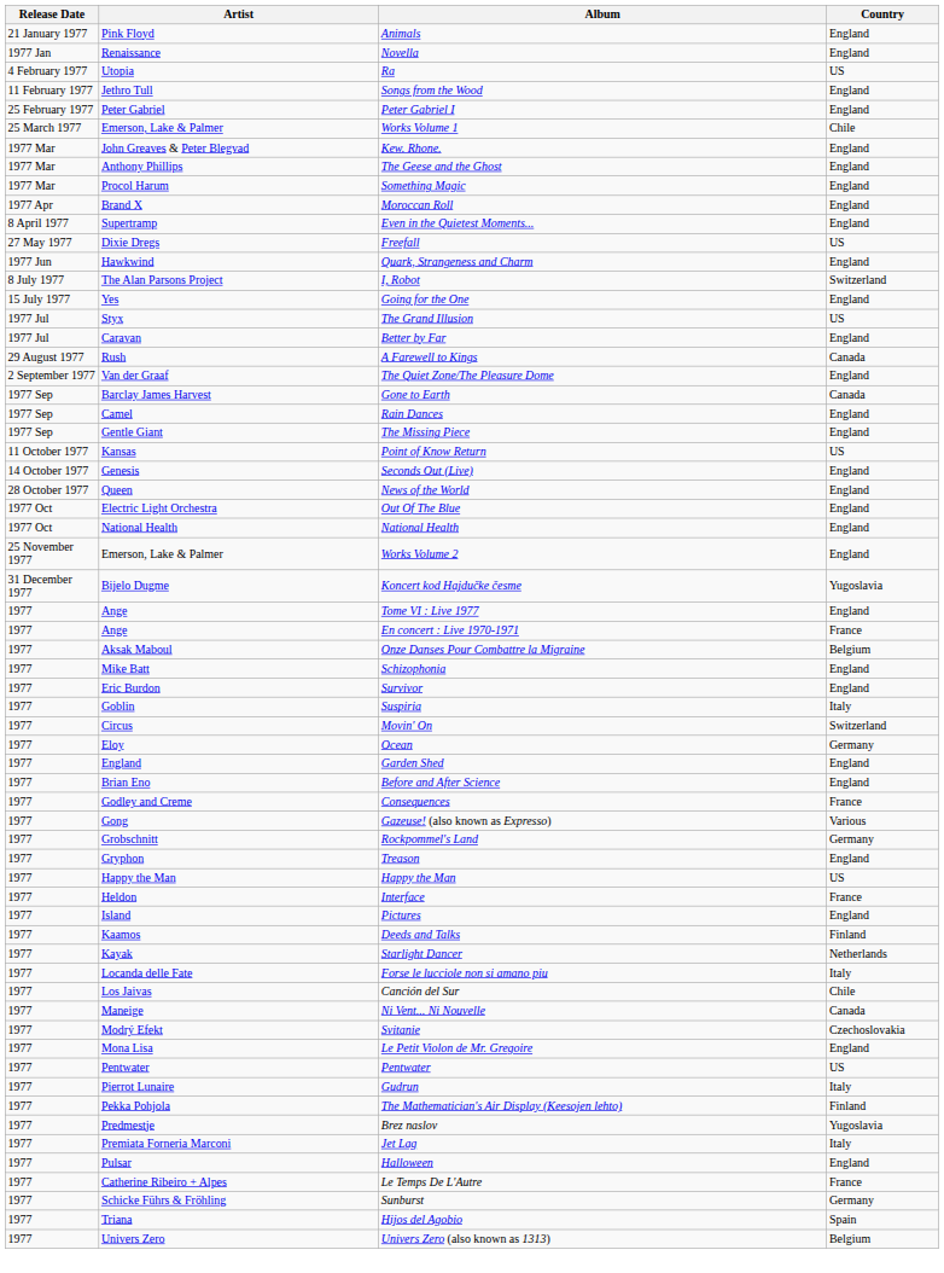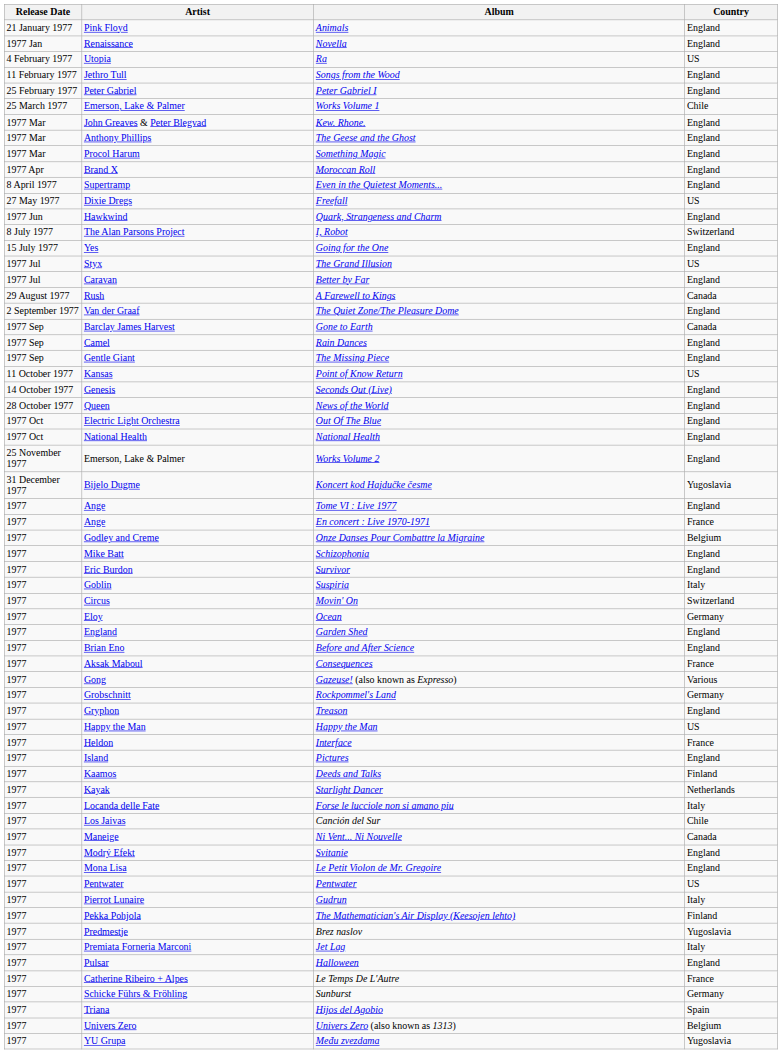Onze Danses Pour Combattre la Migraine | Artist: Aksak Maboul -> Godley and Creme
Consequences | Artist: Godley and Creme -> Aksak Maboul
Svitanie | Country: Czechoslovakia -> England
+ row: 1977 | YU Grupa | Među zvezdama | Yugoslavia
